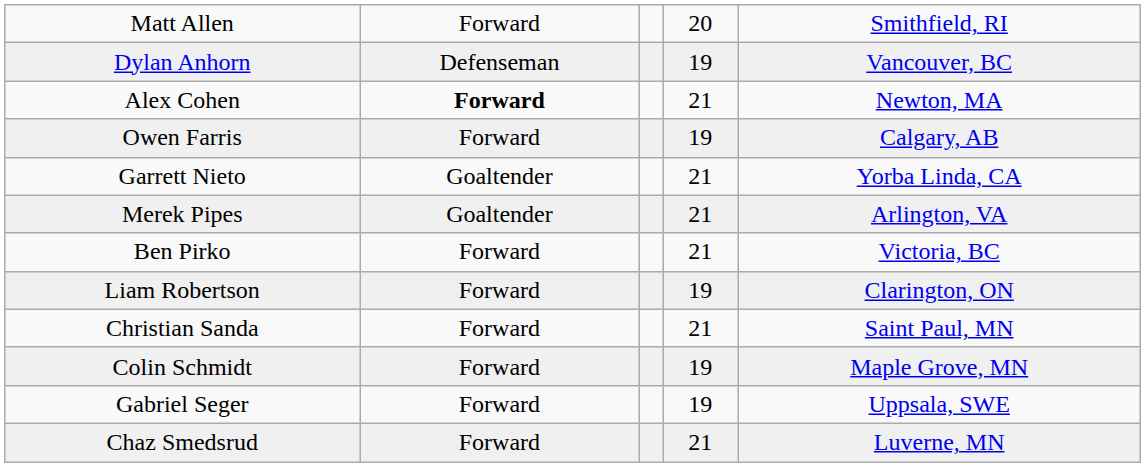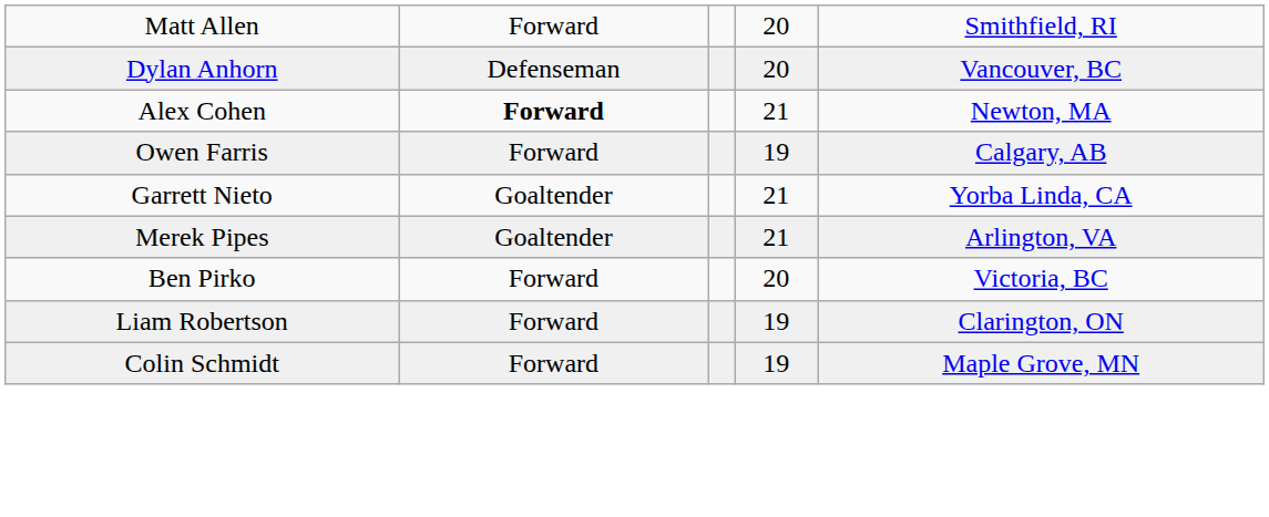Dylan Anhorn | column 4: 19 -> 20
Ben Pirko | column 4: 21 -> 20
- row: Christian Sanda | Forward | 21 | Saint Paul, MN
- row: Gabriel Seger | Forward | 19 | Uppsala, SWE
- row: Chaz Smedsrud | Forward | 21 | Luverne, MN
